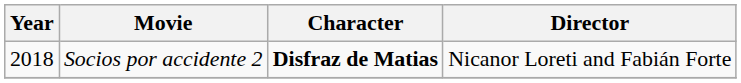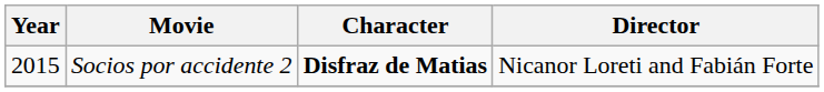Socios por accidente 2 | Year: 2018 -> 2015
